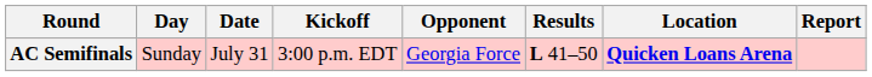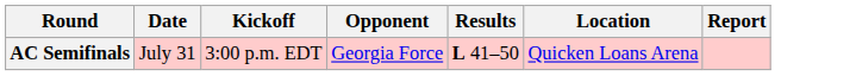- column: Day | Sunday
AC Semifinals | Location: bold -> normal
